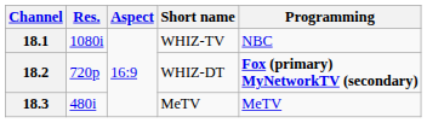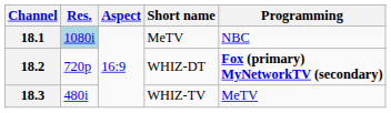18.1 | Res.: no background -> lightblue background
18.1 | Short name: WHIZ-TV -> MeTV
18.3 | Short name: MeTV -> WHIZ-TV
